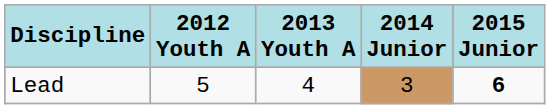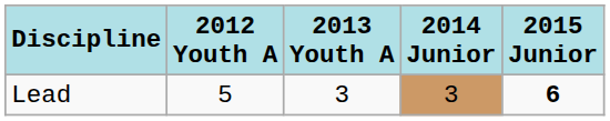Lead | 2013 Youth A: 4 -> 3
